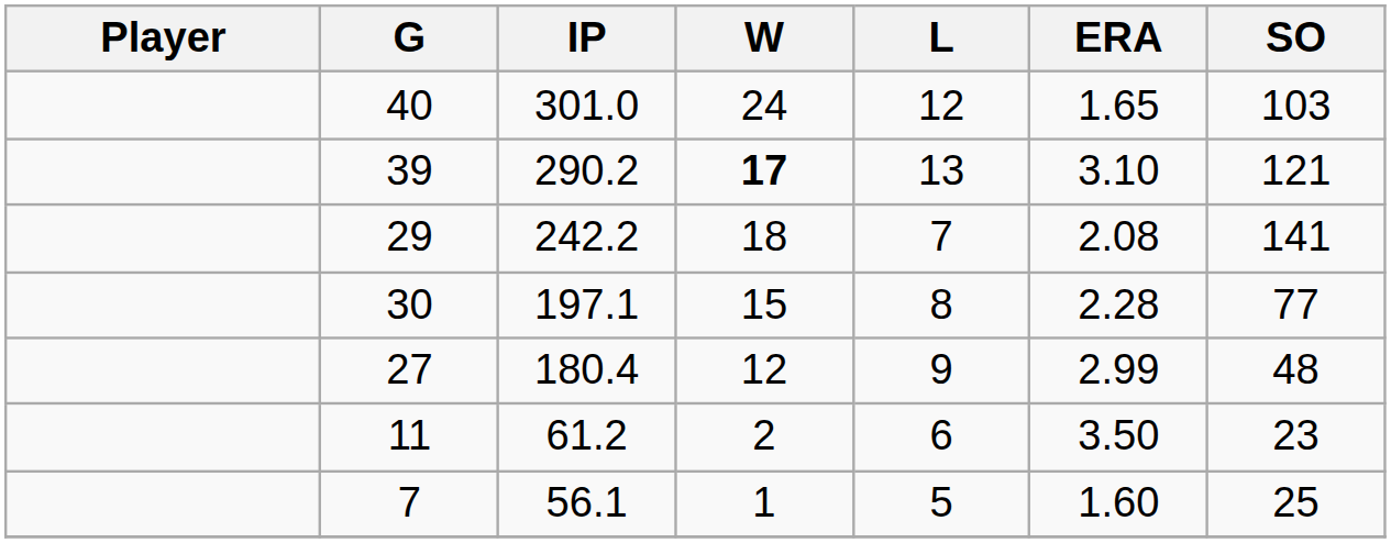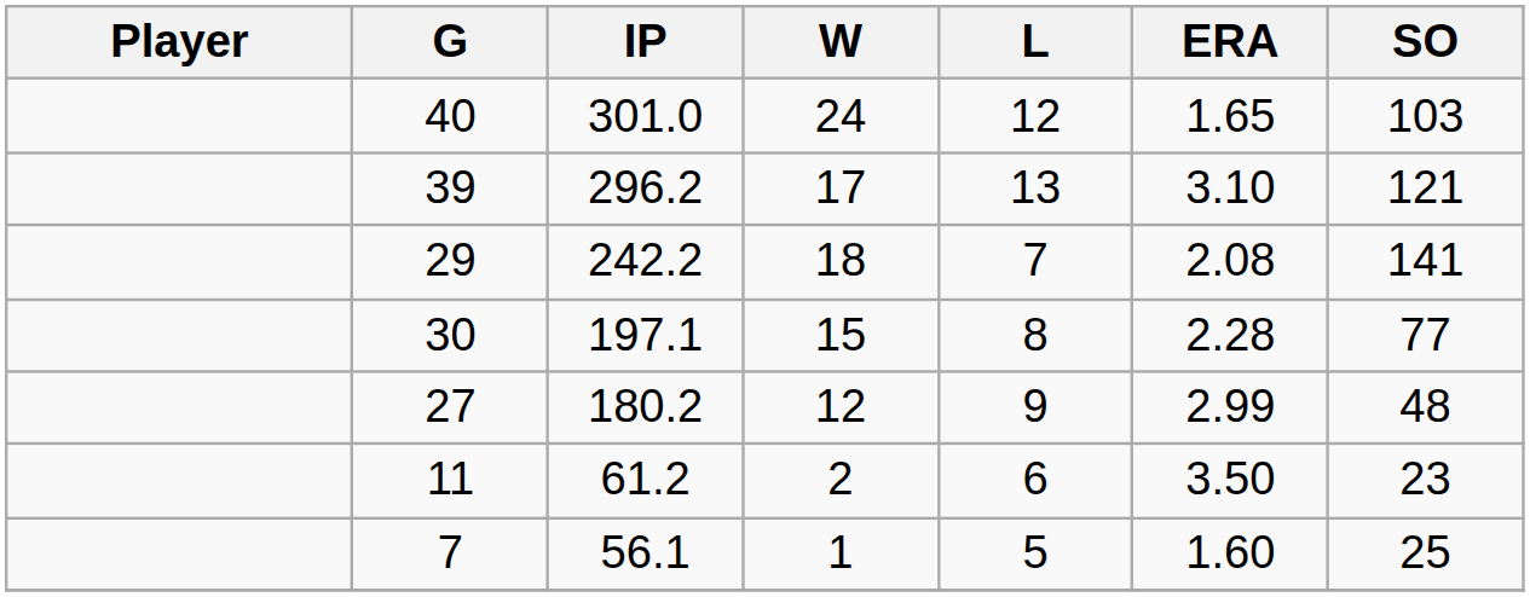39 | IP: 290.2 -> 296.2
39 | W: bold -> normal
27 | IP: 180.4 -> 180.2
